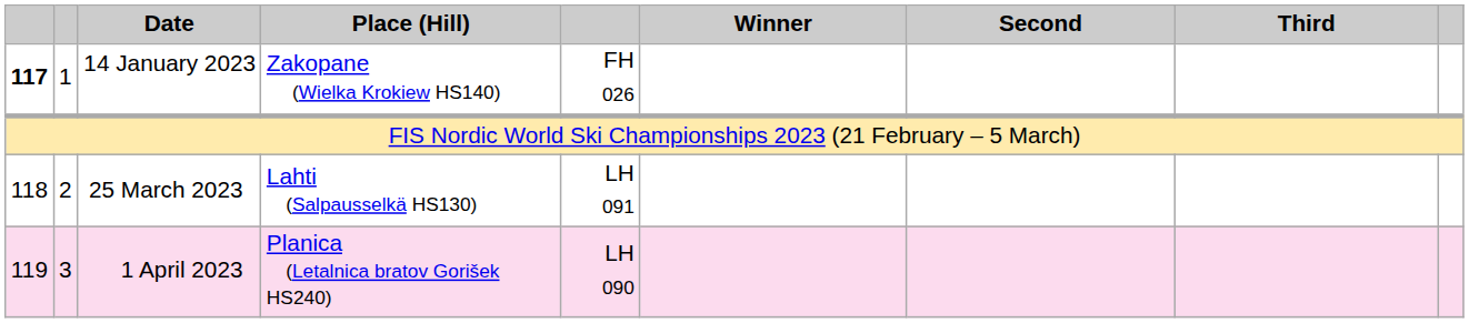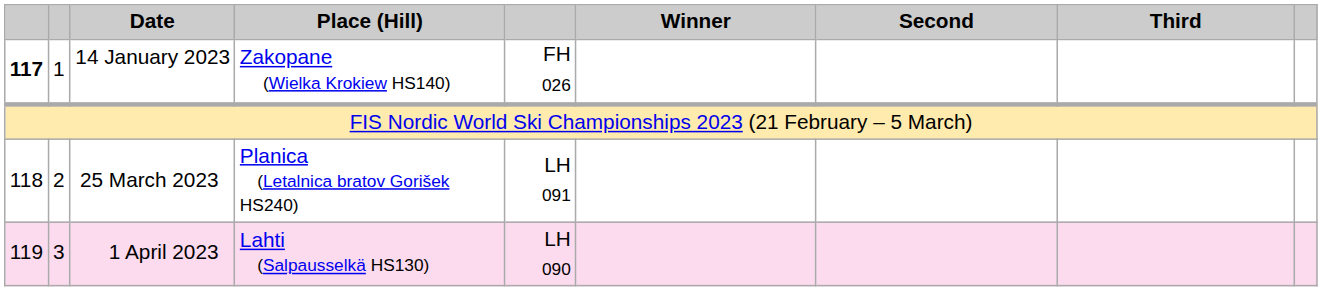25 March 2023 | Place (Hill): Lahti (Salpausselkä HS130) -> Planica (Letalnica bratov Gorišek HS240)
1 April 2023 | Place (Hill): Planica (Letalnica bratov Gorišek HS240) -> Lahti (Salpausselkä HS130)
